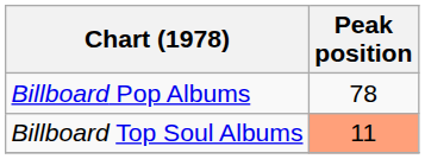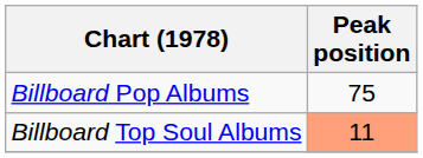Billboard Pop Albums | Peak position: 78 -> 75
